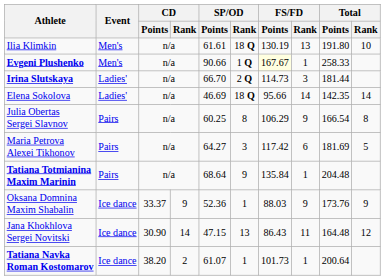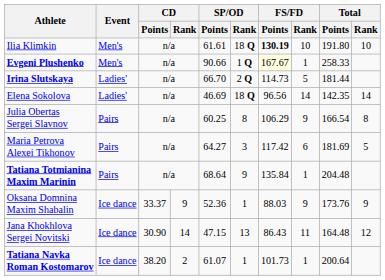Ilia Klimkin | FS/FD / Points: normal -> bold
Ilia Klimkin | FS/FD / Rank: 13 -> 10
Irina Slutskaya | FS/FD / Rank: 3 -> 5
Elena Sokolova | FS/FD / Points: 95.66 -> 96.56
